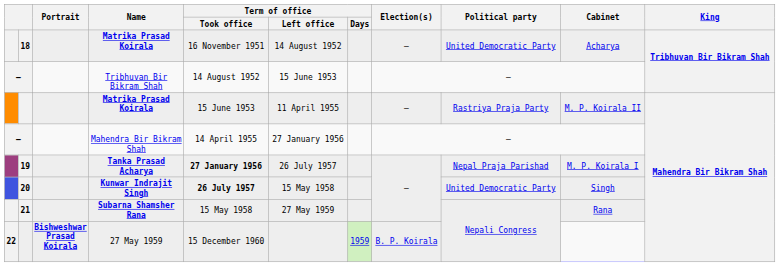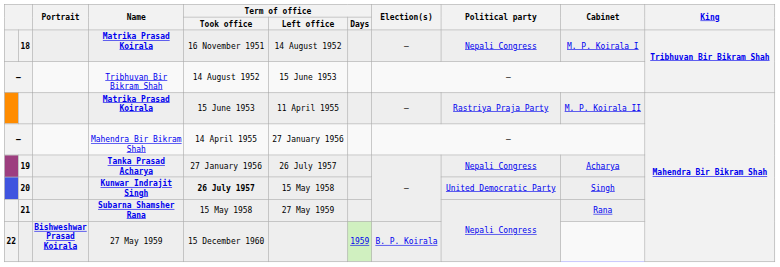18 / Matrika Prasad Koirala | Political party: United Democratic Party -> Nepali Congress
18 / Matrika Prasad Koirala | Cabinet: Acharya -> M. P. Koirala I
Tanka Prasad Acharya | Term of office / Took office: bold -> normal
Tanka Prasad Acharya | Political party: Nepal Praja Parishad -> Nepali Congress
Tanka Prasad Acharya | Cabinet: M. P. Koirala I -> Acharya
